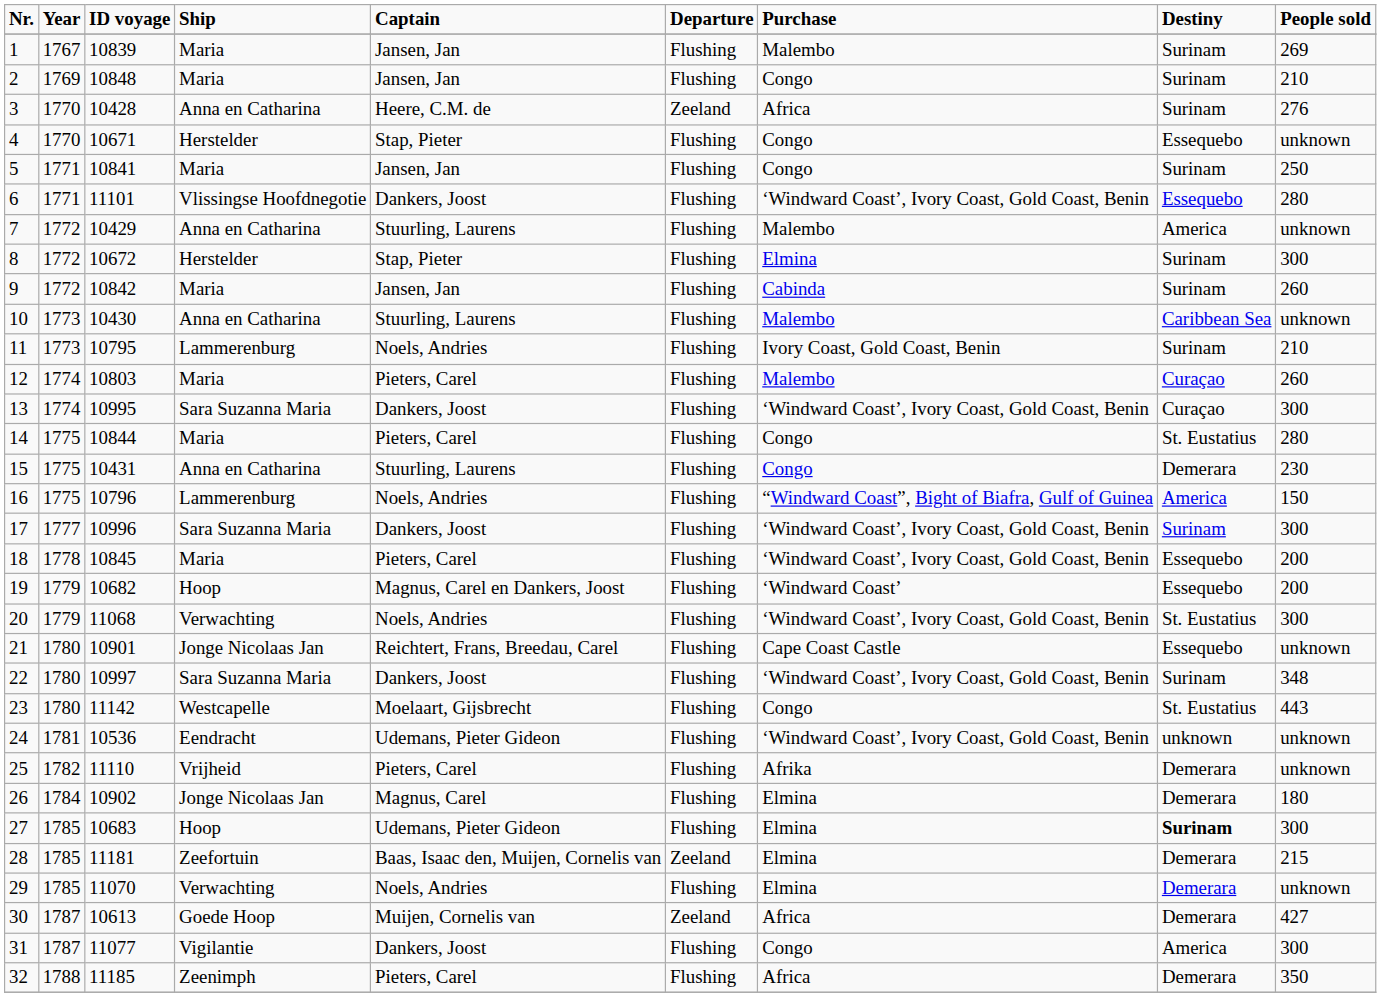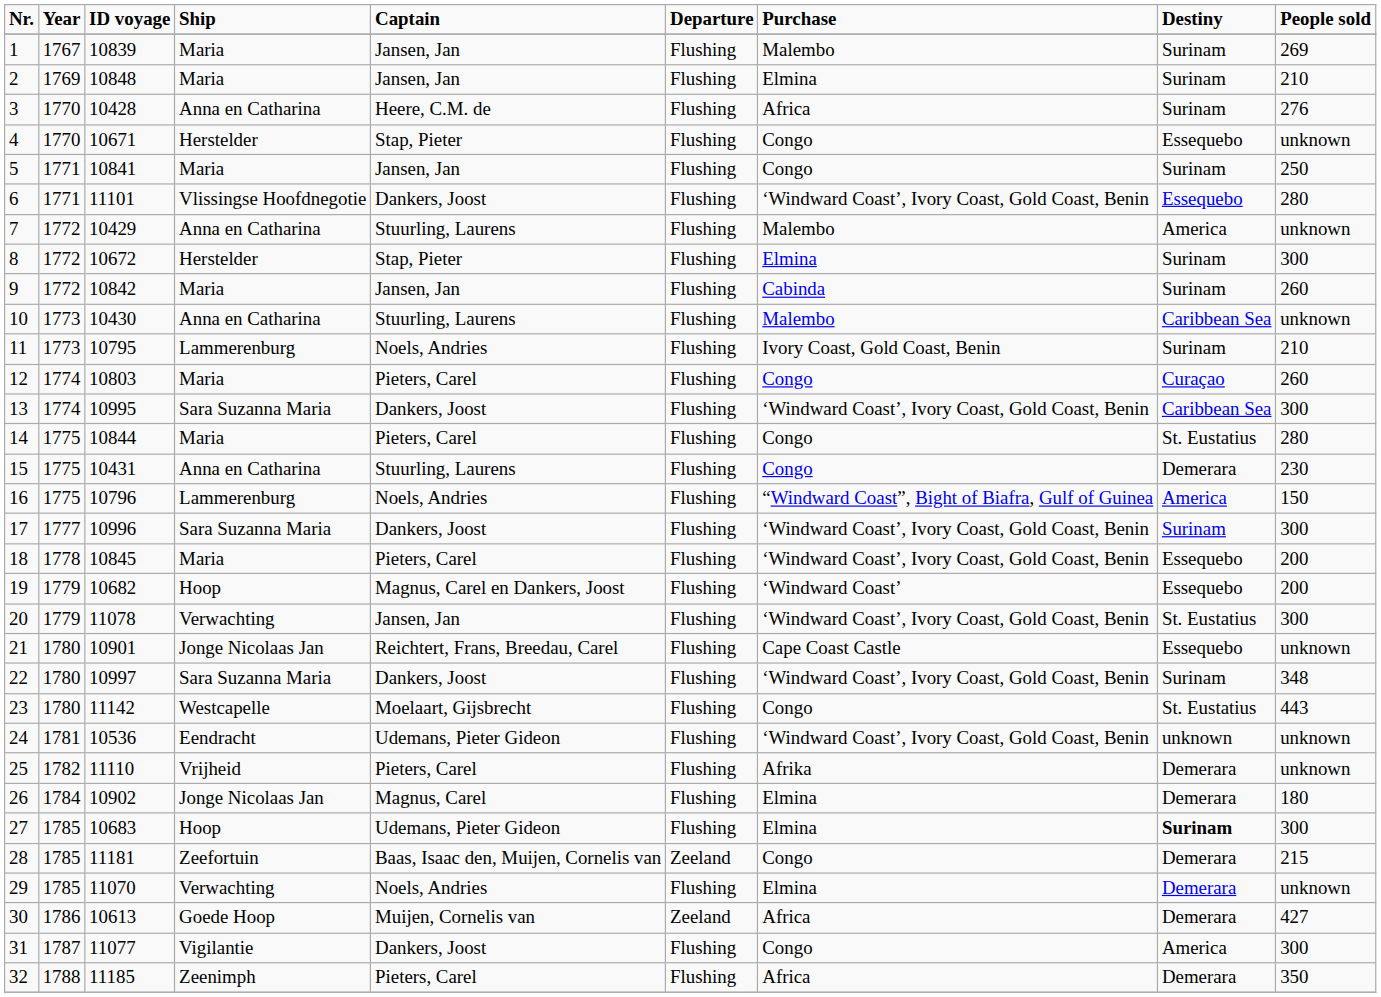2 | Purchase: Congo -> Elmina
3 | Departure: Zeeland -> Flushing
12 | Purchase: Malembo -> Congo
13 | Destiny: Curaçao -> Caribbean Sea
20 | ID voyage: 11068 -> 11078
20 | Captain: Noels, Andries -> Jansen, Jan
28 | Purchase: Elmina -> Congo
30 | Year: 1787 -> 1786
